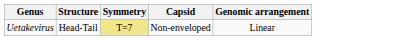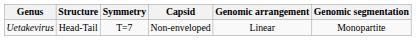+ column: Genomic segmentation | Monopartite
Uetakevirus | Symmetry: khaki background -> no background
